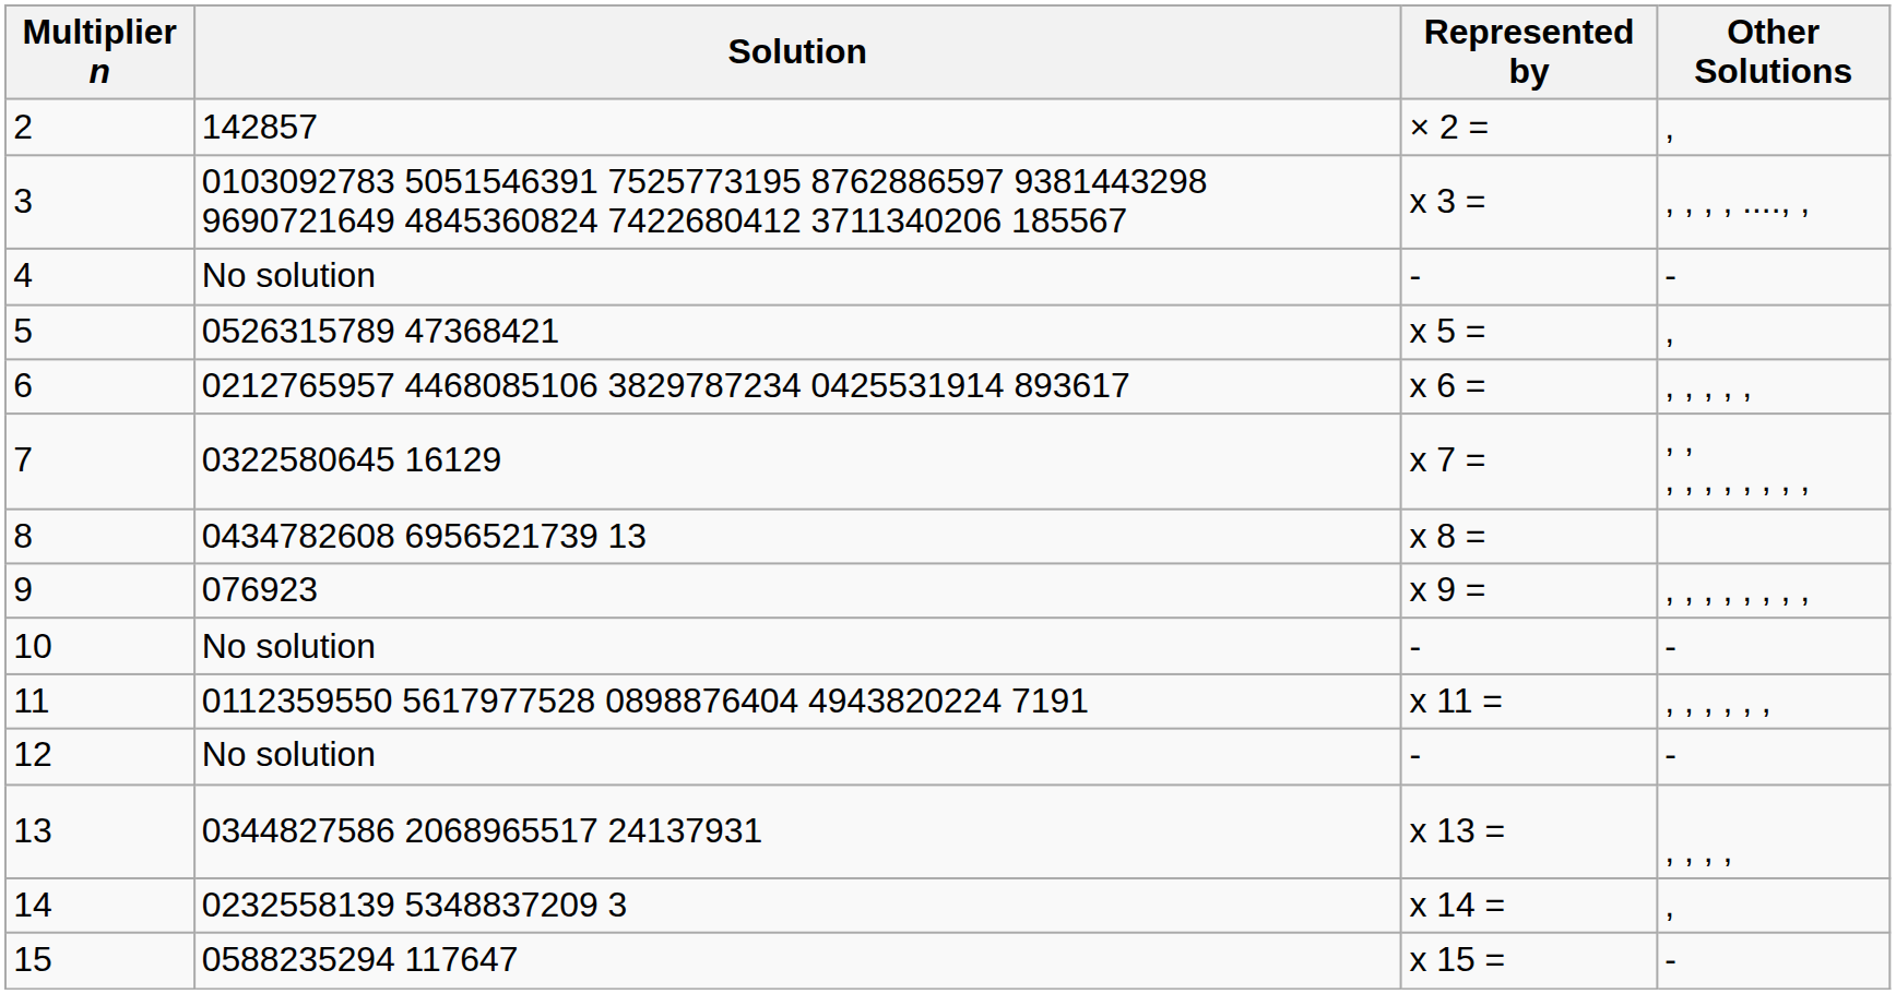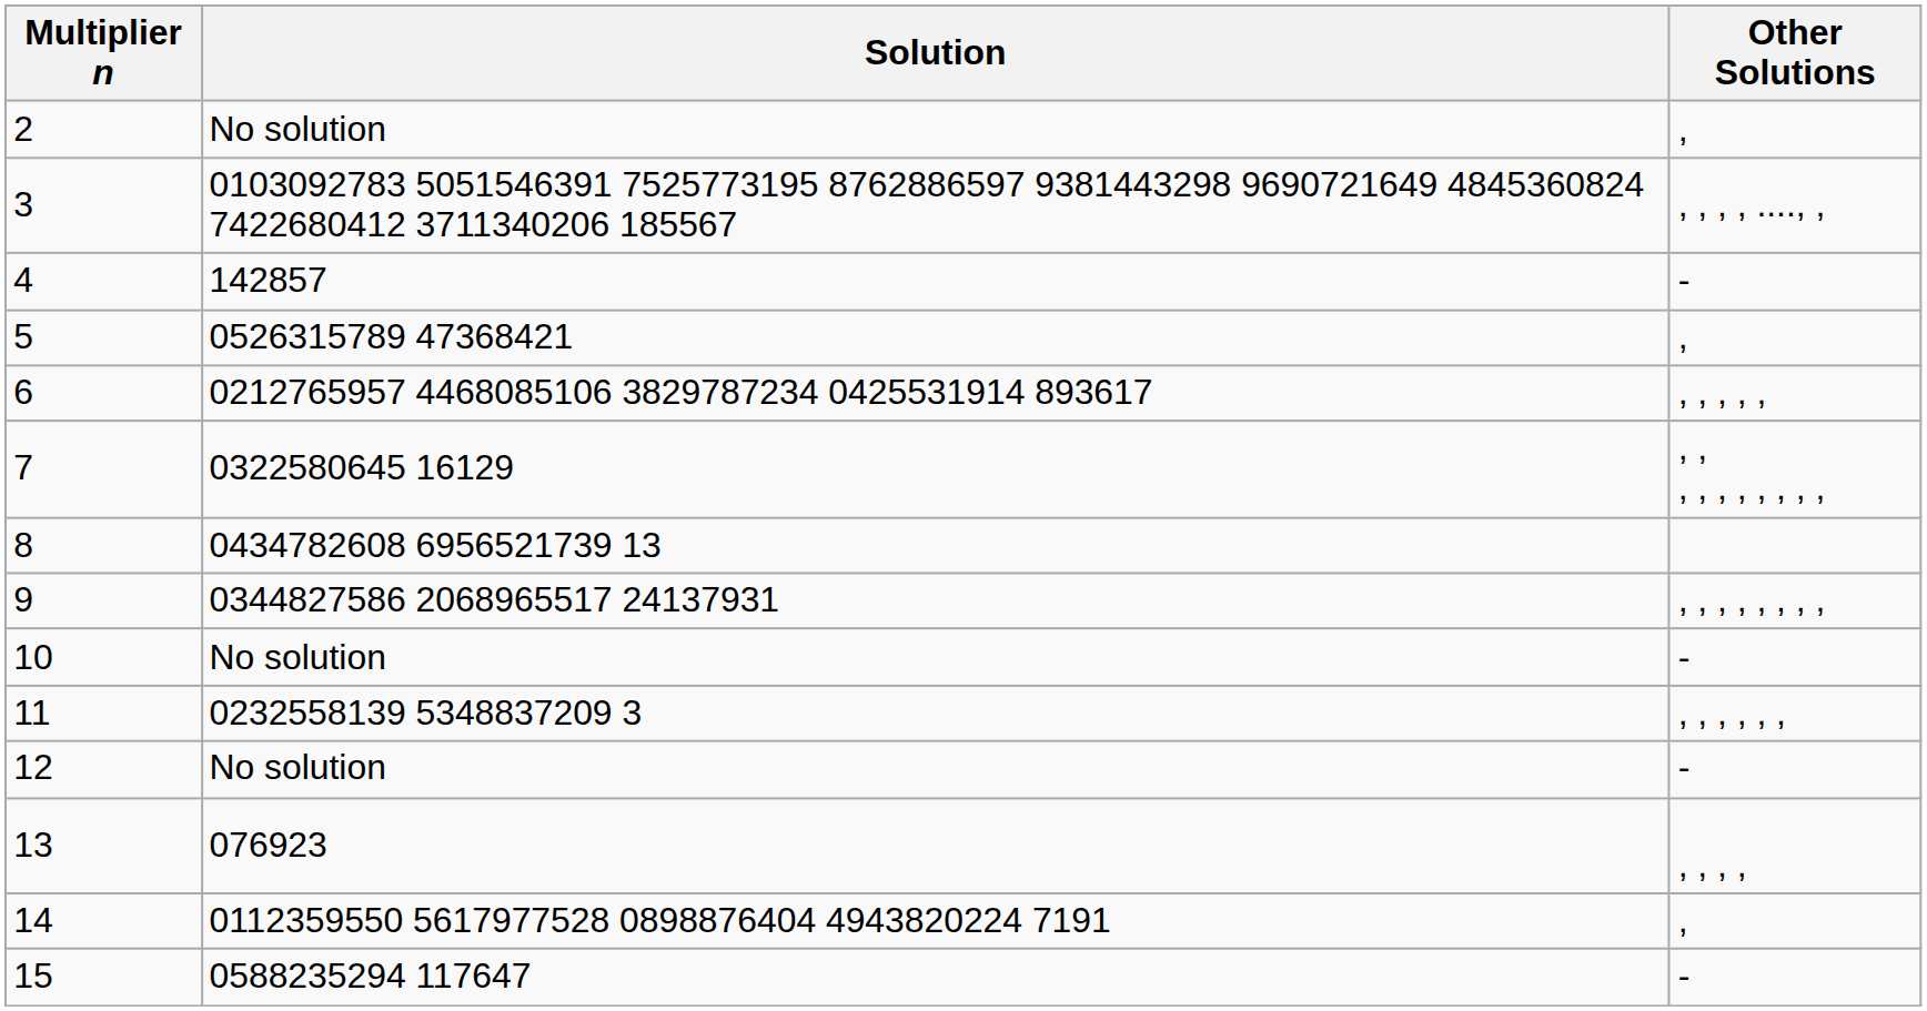- column: Represented by | × 2 = | x 3 = | - | x 5 = | x 6 = | x 7 = | x 8 = | x 9 = | - | x 11 = | - | x 13 = | x 14 = | x 15 =
2 | Solution: 142857 -> No solution
4 | Solution: No solution -> 142857
9 | Solution: 076923 -> 0344827586 2068965517 24137931
11 | Solution: 0112359550 5617977528 0898876404 4943820224 7191 -> 0232558139 5348837209 3
13 | Solution: 0344827586 2068965517 24137931 -> 076923
14 | Solution: 0232558139 5348837209 3 -> 0112359550 5617977528 0898876404 4943820224 7191
